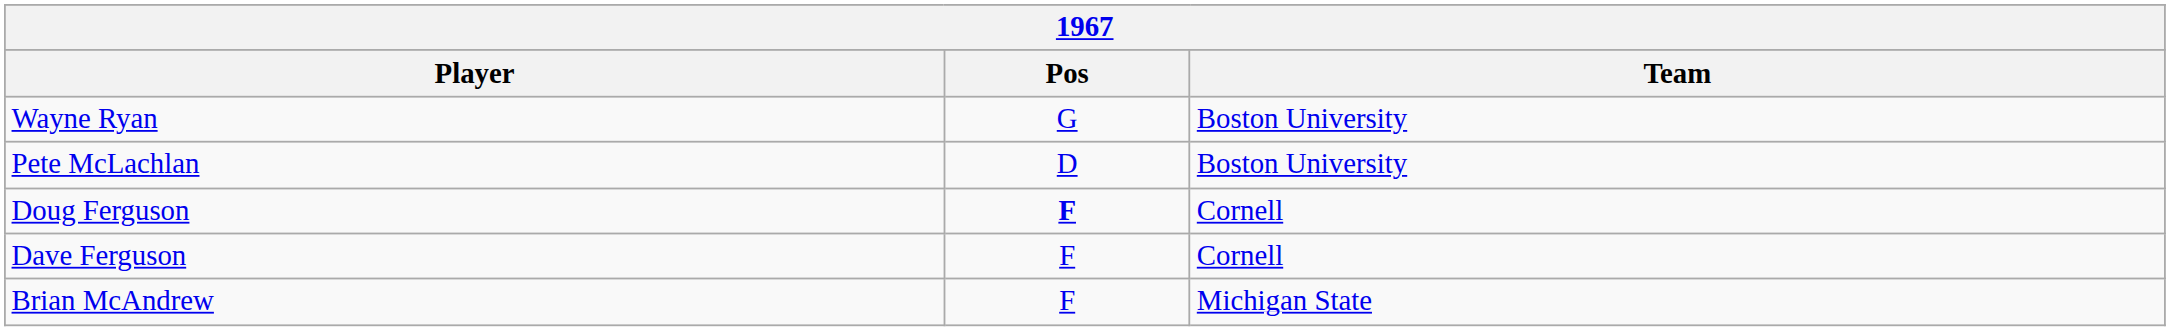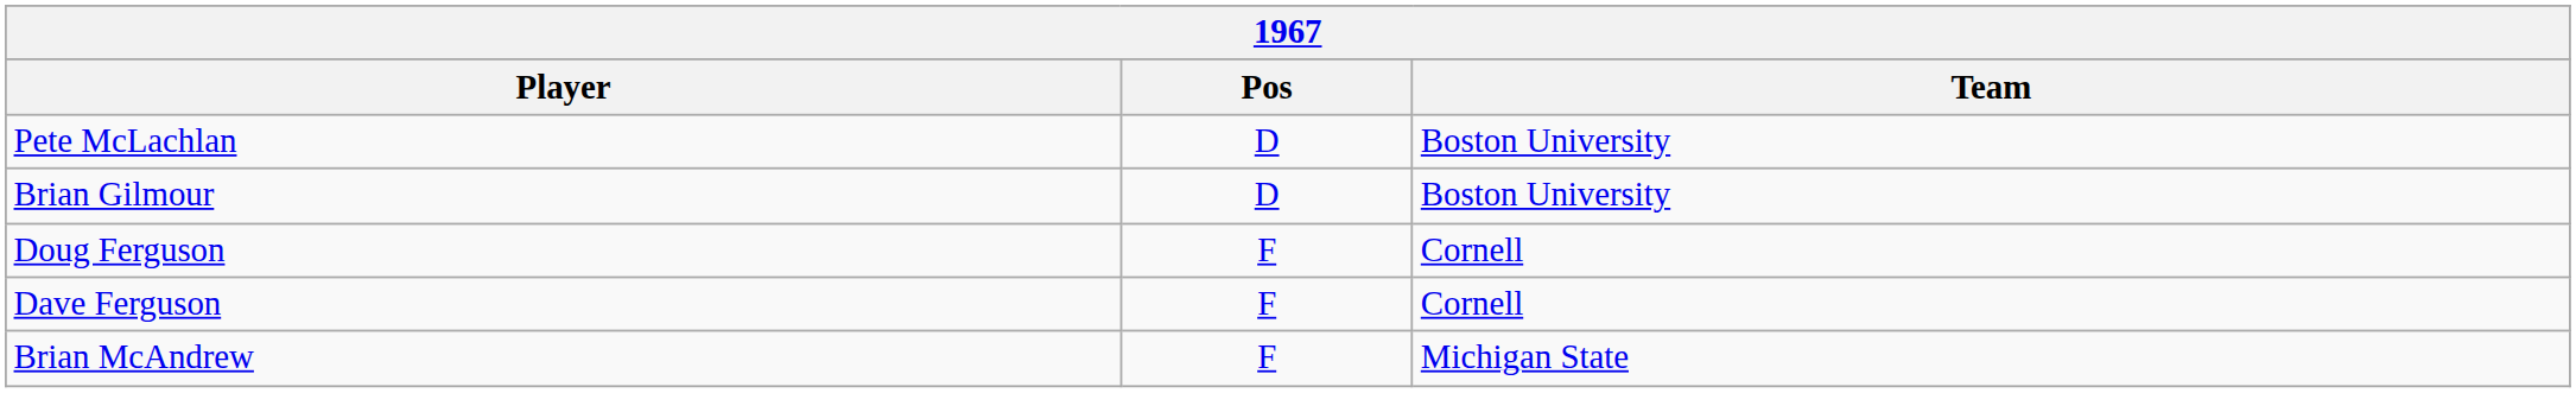- row: Wayne Ryan | G | Boston University
+ row: Brian Gilmour | D | Boston University
Doug Ferguson | Pos: bold -> normal
